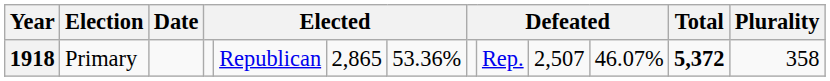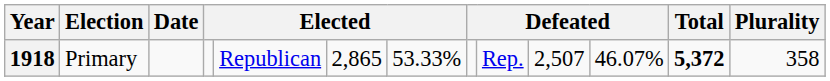1918 | column 7: 53.36% -> 53.33%
